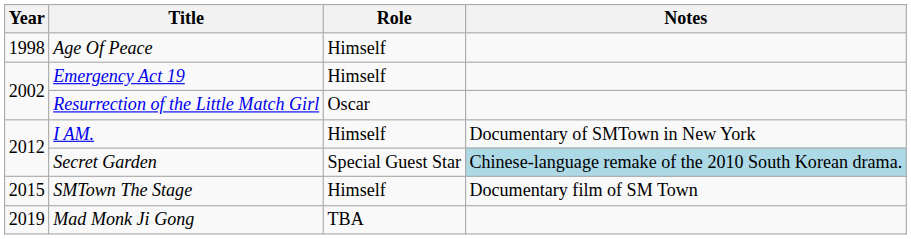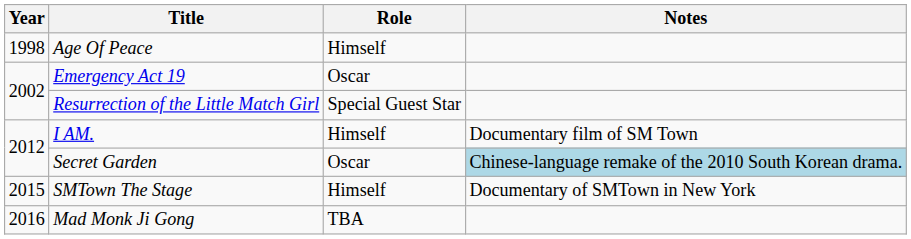Emergency Act 19 | Role: Himself -> Oscar
Resurrection of the Little Match Girl | Role: Oscar -> Special Guest Star
I AM. | Notes: Documentary of SMTown in New York -> Documentary film of SM Town
Secret Garden | Role: Special Guest Star -> Oscar
SMTown The Stage | Notes: Documentary film of SM Town -> Documentary of SMTown in New York
Mad Monk Ji Gong | Year: 2019 -> 2016
